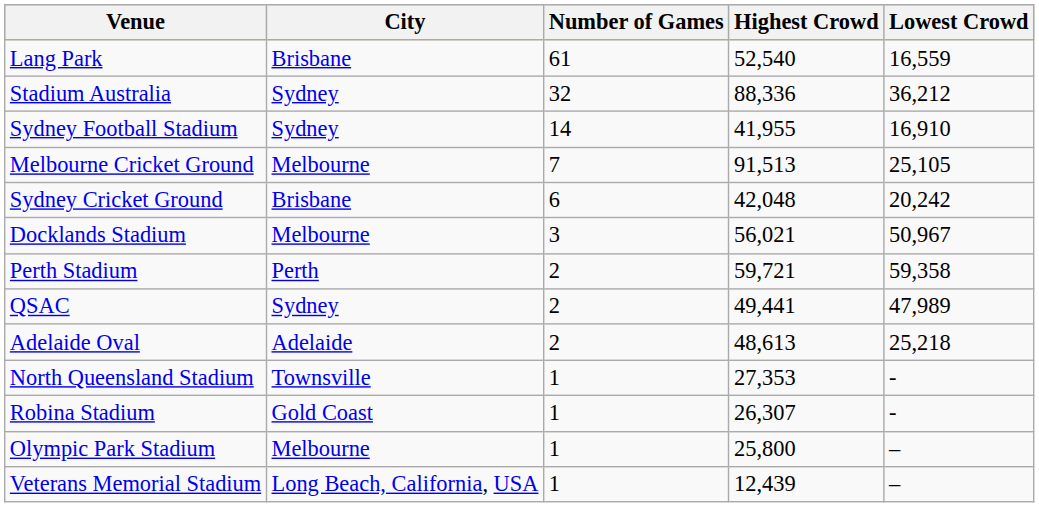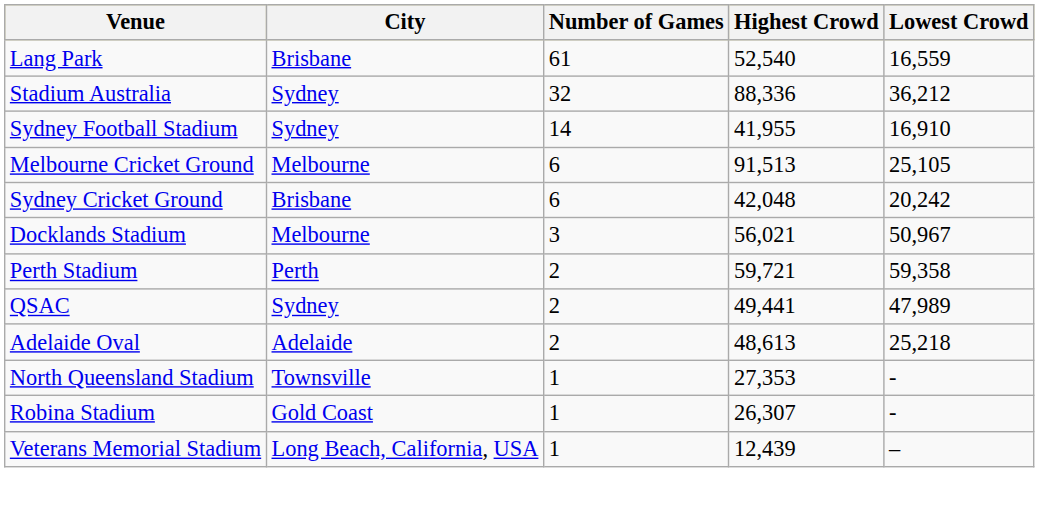Melbourne Cricket Ground | Number of Games: 7 -> 6
- row: Olympic Park Stadium | Melbourne | 1 | 25,800 | –
